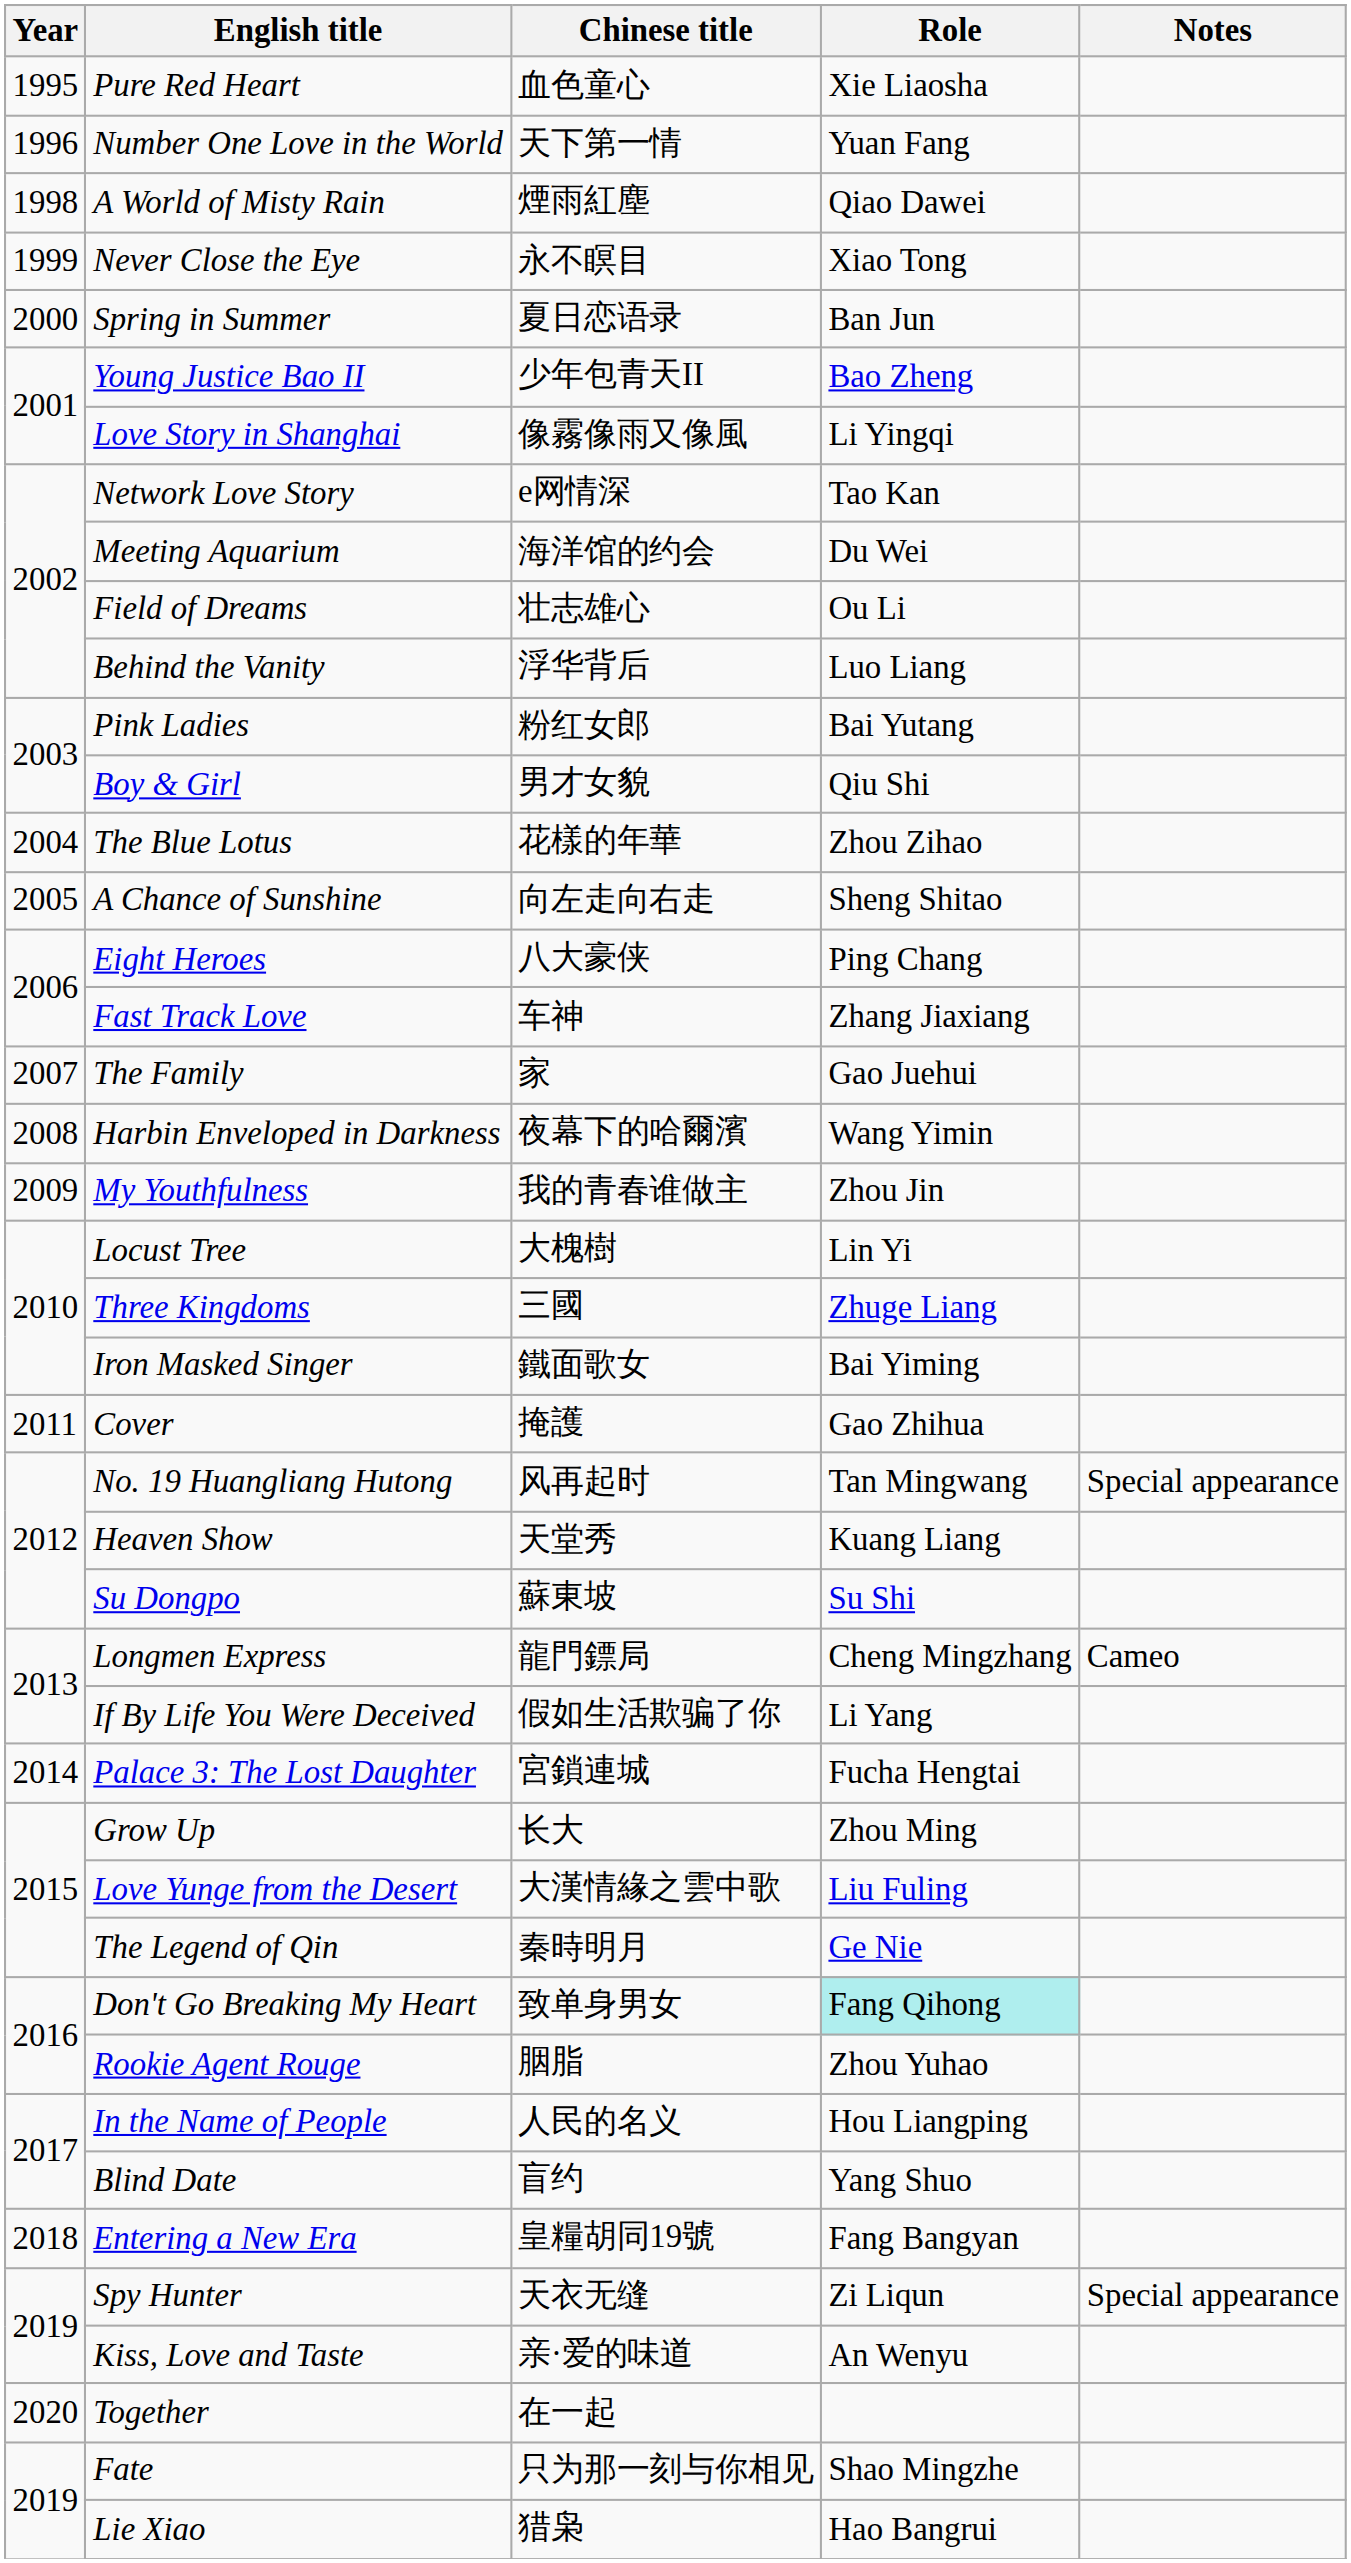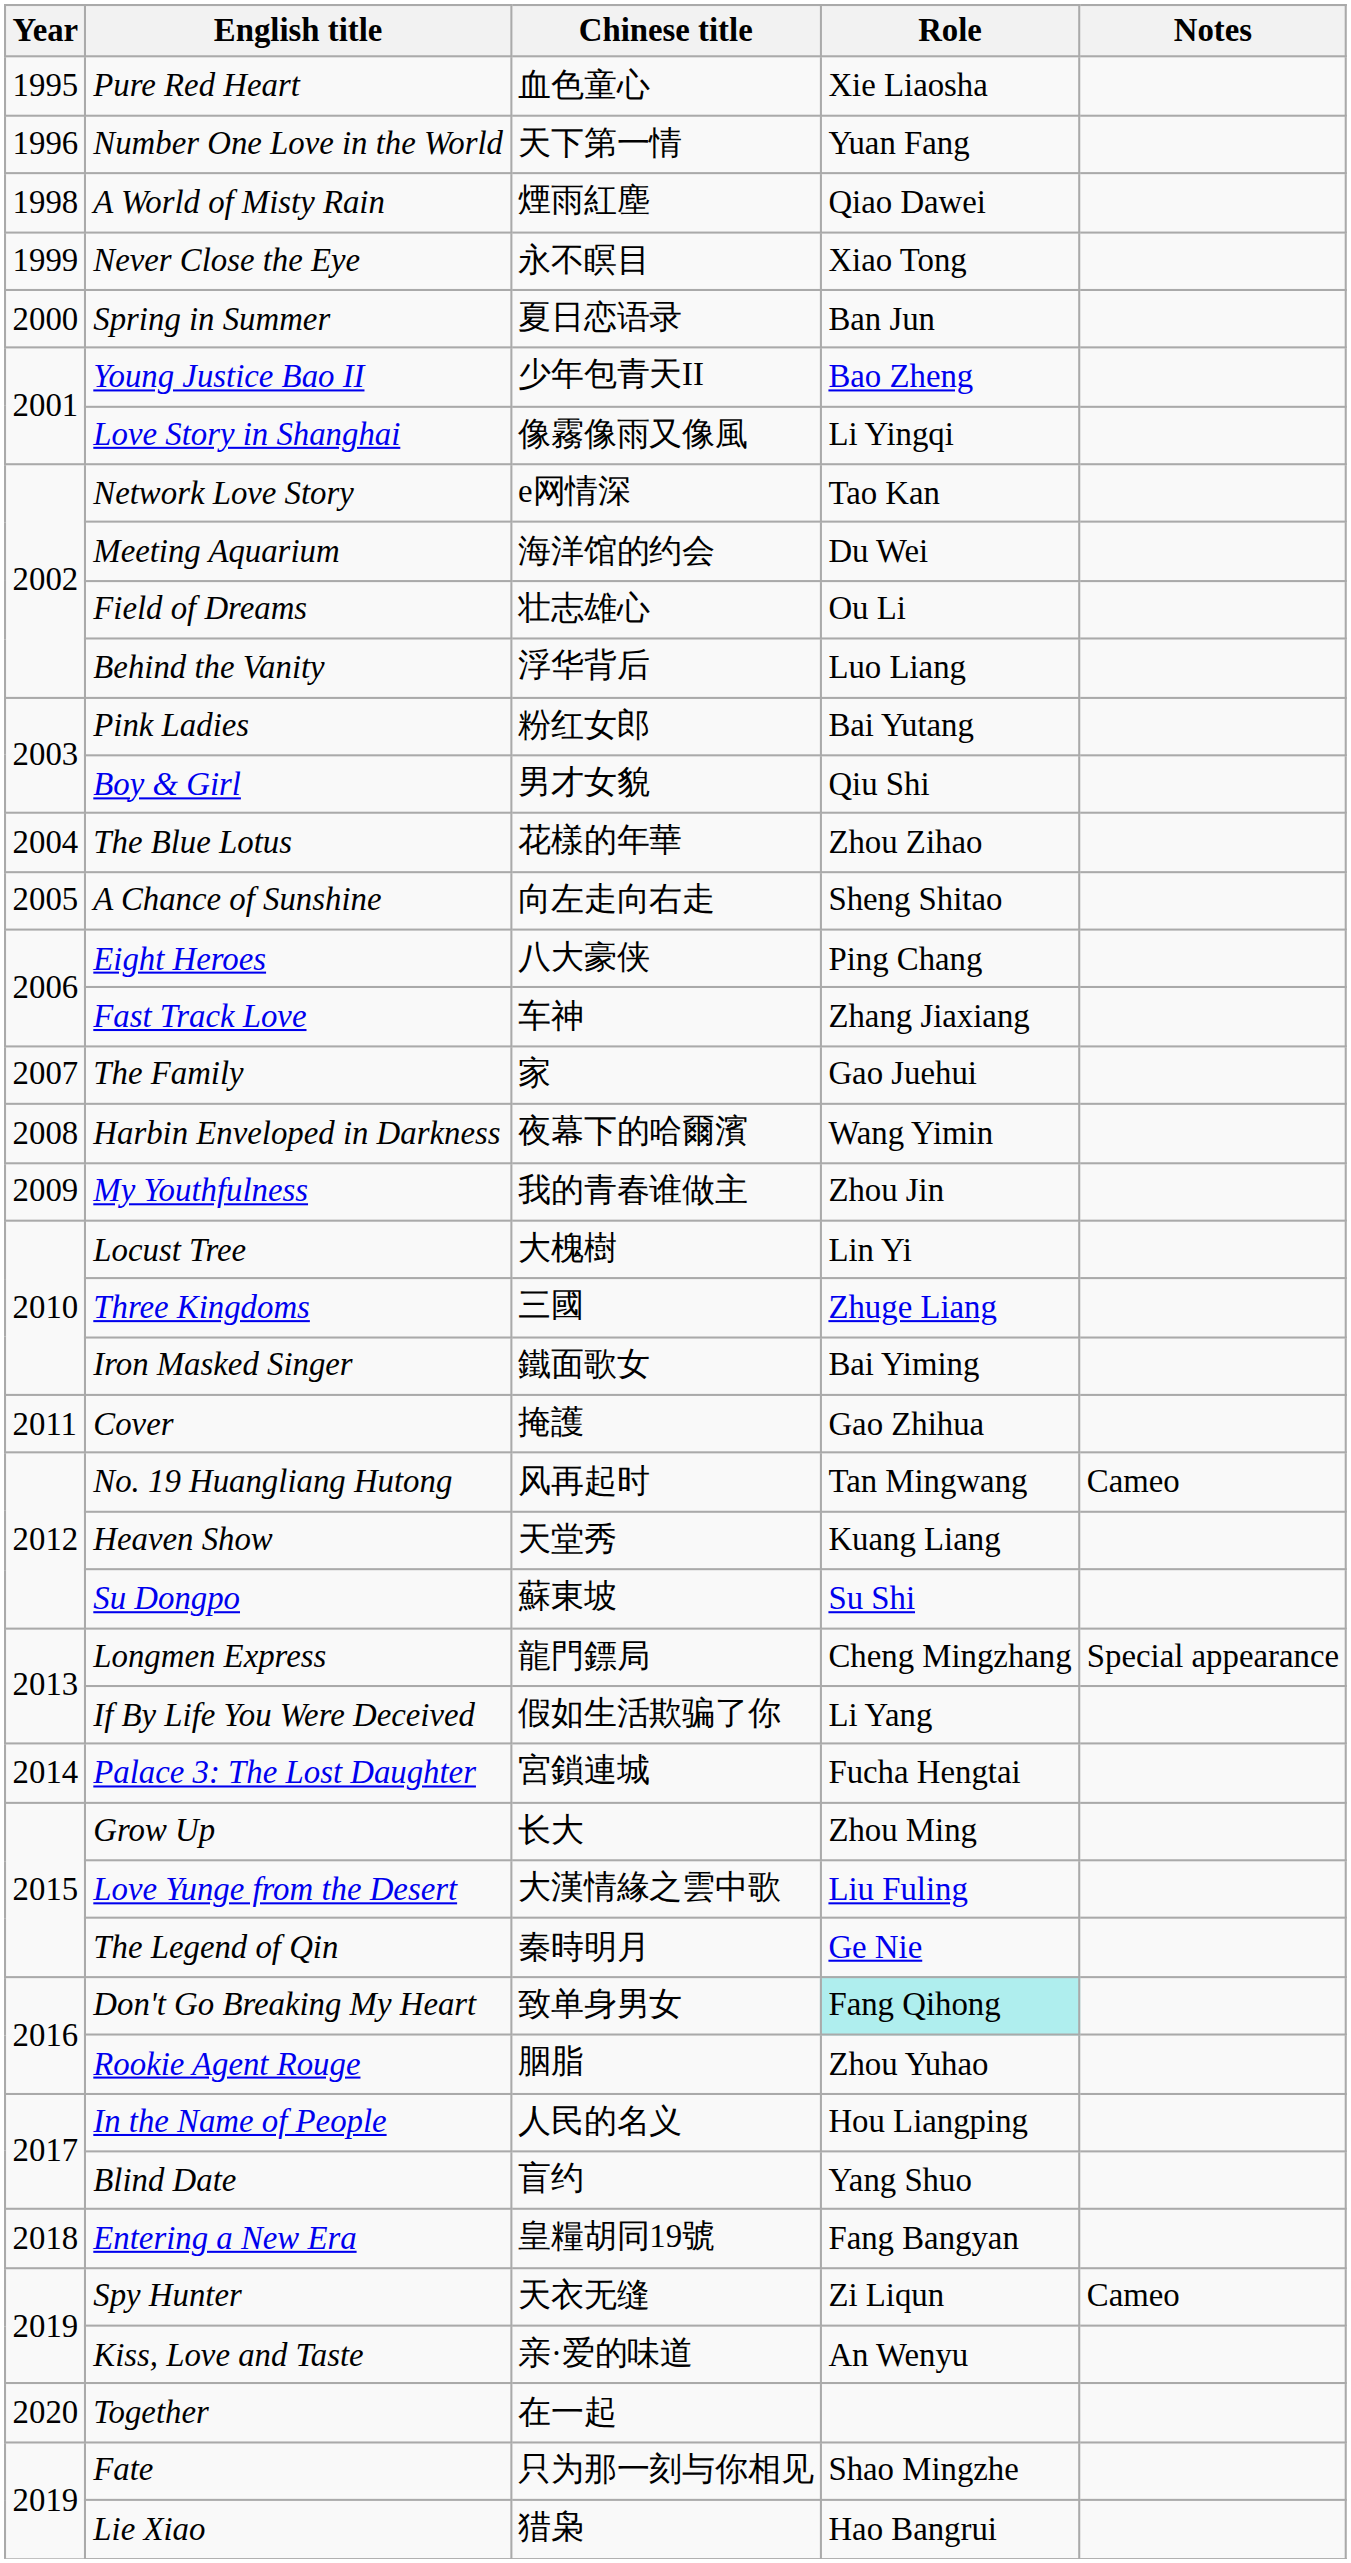No. 19 Huangliang Hutong | Notes: Special appearance -> Cameo
Longmen Express | Notes: Cameo -> Special appearance
Spy Hunter | Notes: Special appearance -> Cameo
